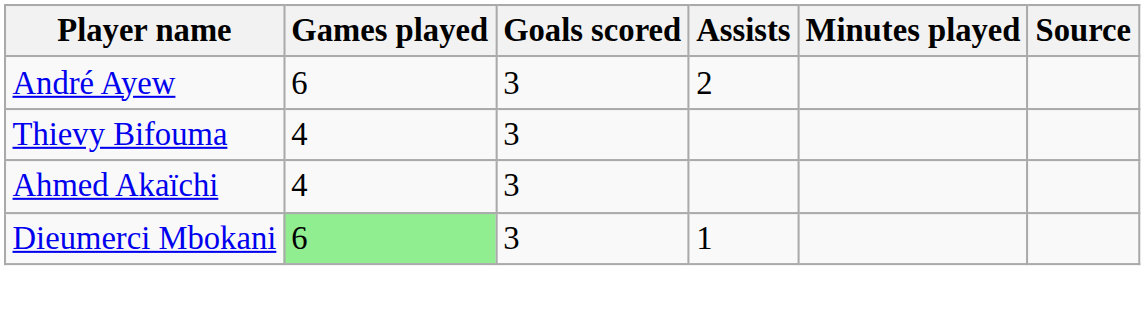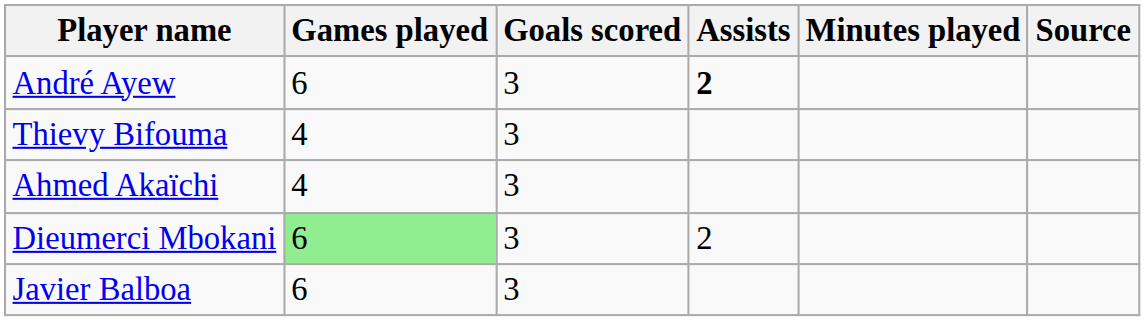André Ayew | Assists: normal -> bold
Dieumerci Mbokani | Assists: 1 -> 2
+ row: Javier Balboa | 6 | 3
